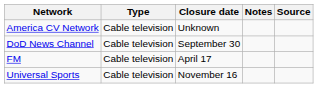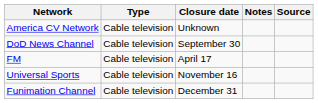+ row: Funimation Channel | Cable television | December 31
